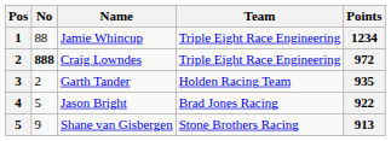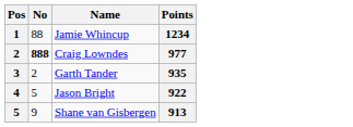- column: Team | Triple Eight Race Engineering | Triple Eight Race Engineering | Holden Racing Team | Brad Jones Racing | Stone Brothers Racing
Craig Lowndes | Points: 972 -> 977
